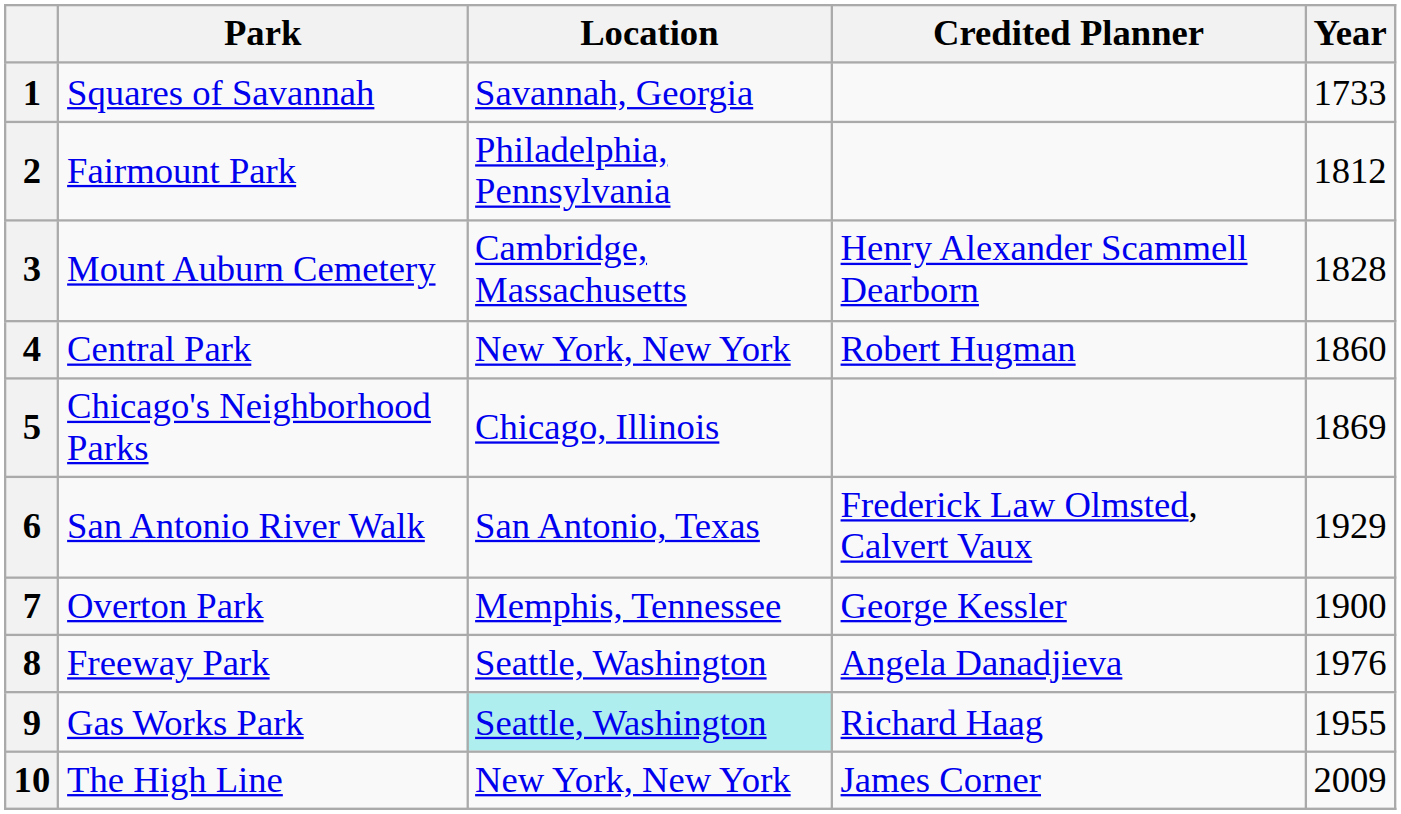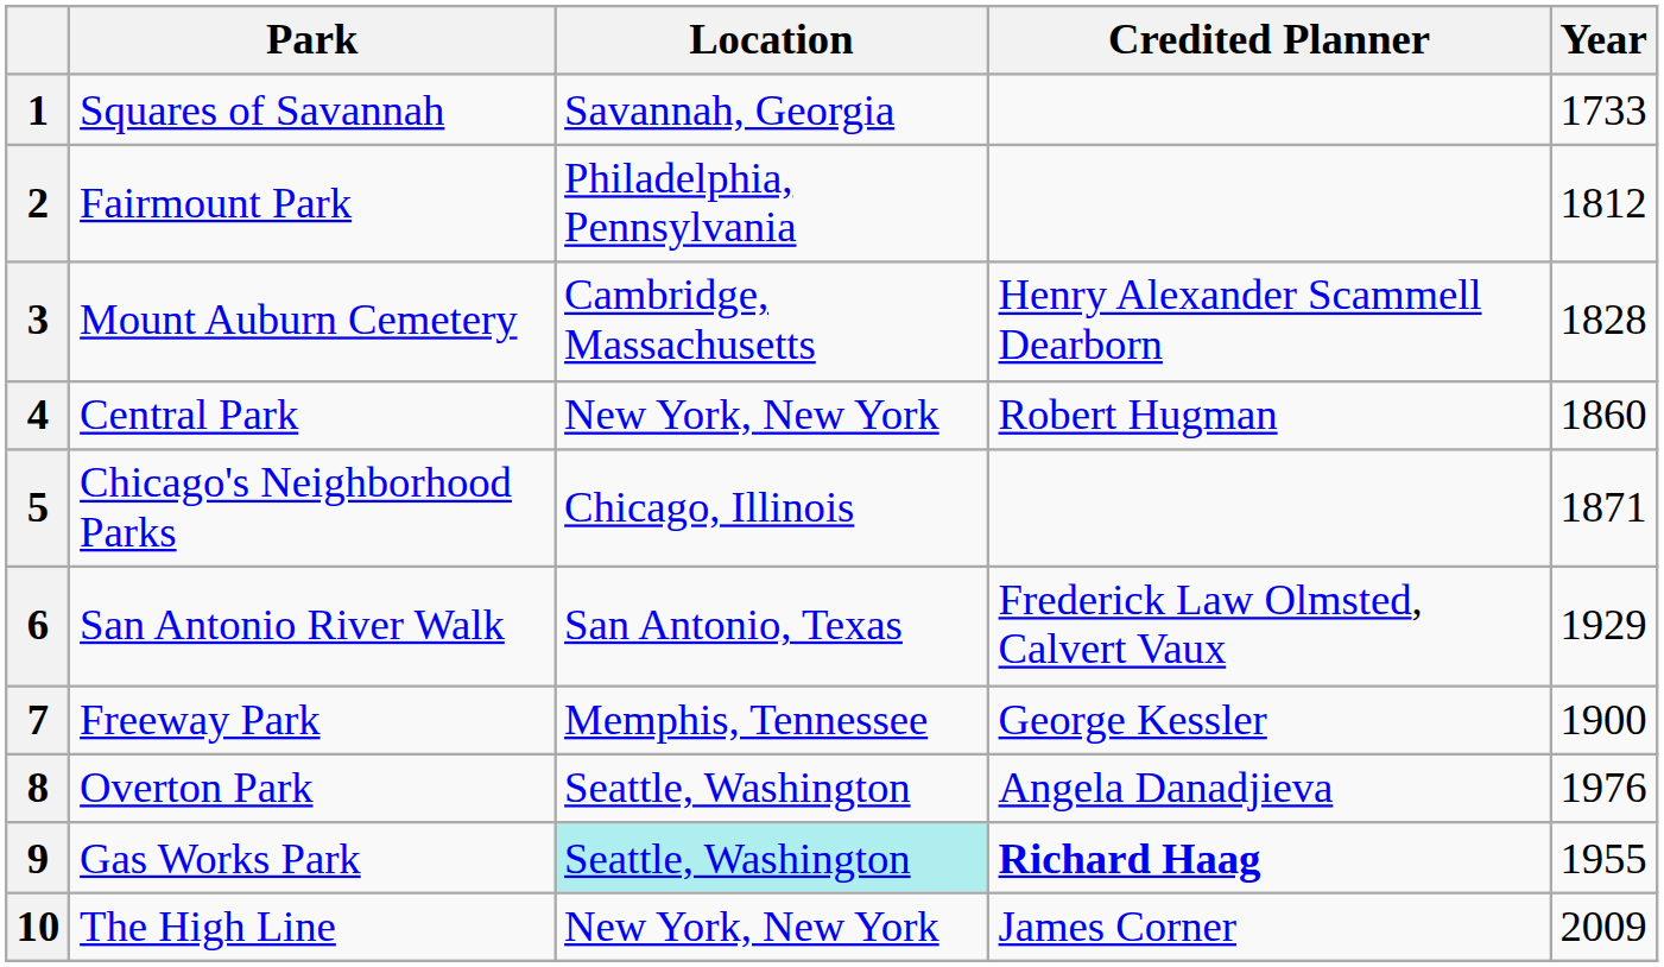5 | Year: 1869 -> 1871
7 | Park: Overton Park -> Freeway Park
8 | Park: Freeway Park -> Overton Park
9 | Credited Planner: normal -> bold
